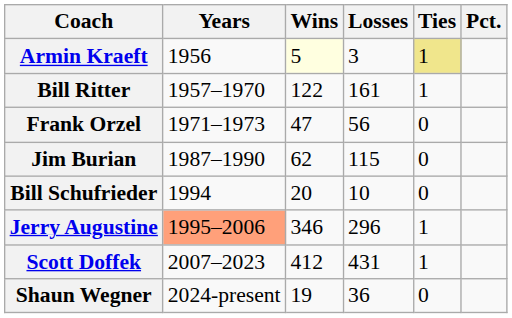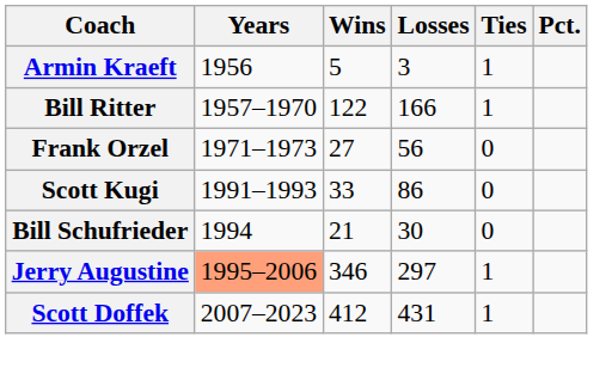Armin Kraeft | Wins: lightyellow background -> no background
Armin Kraeft | Ties: khaki background -> no background
Bill Ritter | Losses: 161 -> 166
Frank Orzel | Wins: 47 -> 27
- row: Jim Burian | 1987–1990 | 62 | 115 | 0
+ row: Scott Kugi | 1991–1993 | 33 | 86 | 0
Bill Schufrieder | Wins: 20 -> 21
Bill Schufrieder | Losses: 10 -> 30
Jerry Augustine | Losses: 296 -> 297
- row: Shaun Wegner | 2024-present | 19 | 36 | 0
